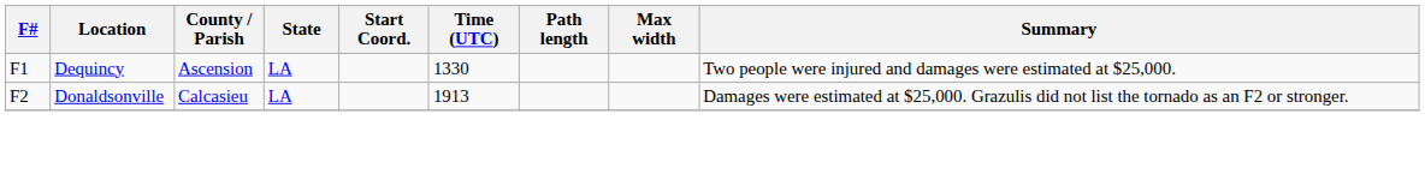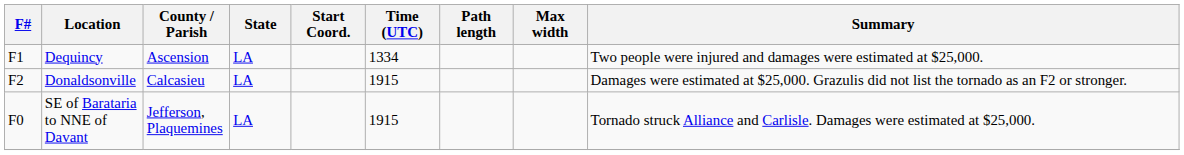Dequincy | Time (UTC): 1330 -> 1334
Donaldsonville | Time (UTC): 1913 -> 1915
+ row: F0 | SE of Barataria to NNE of Davant | Jefferson, Plaquemines | LA | 1915 | Tornado struck Alliance and Carlisle. Damages were estimated at $25,000.
